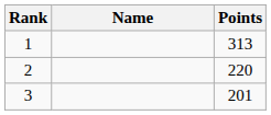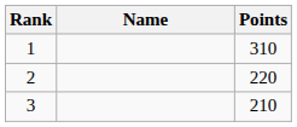1 | Points: 313 -> 310
3 | Points: 201 -> 210
